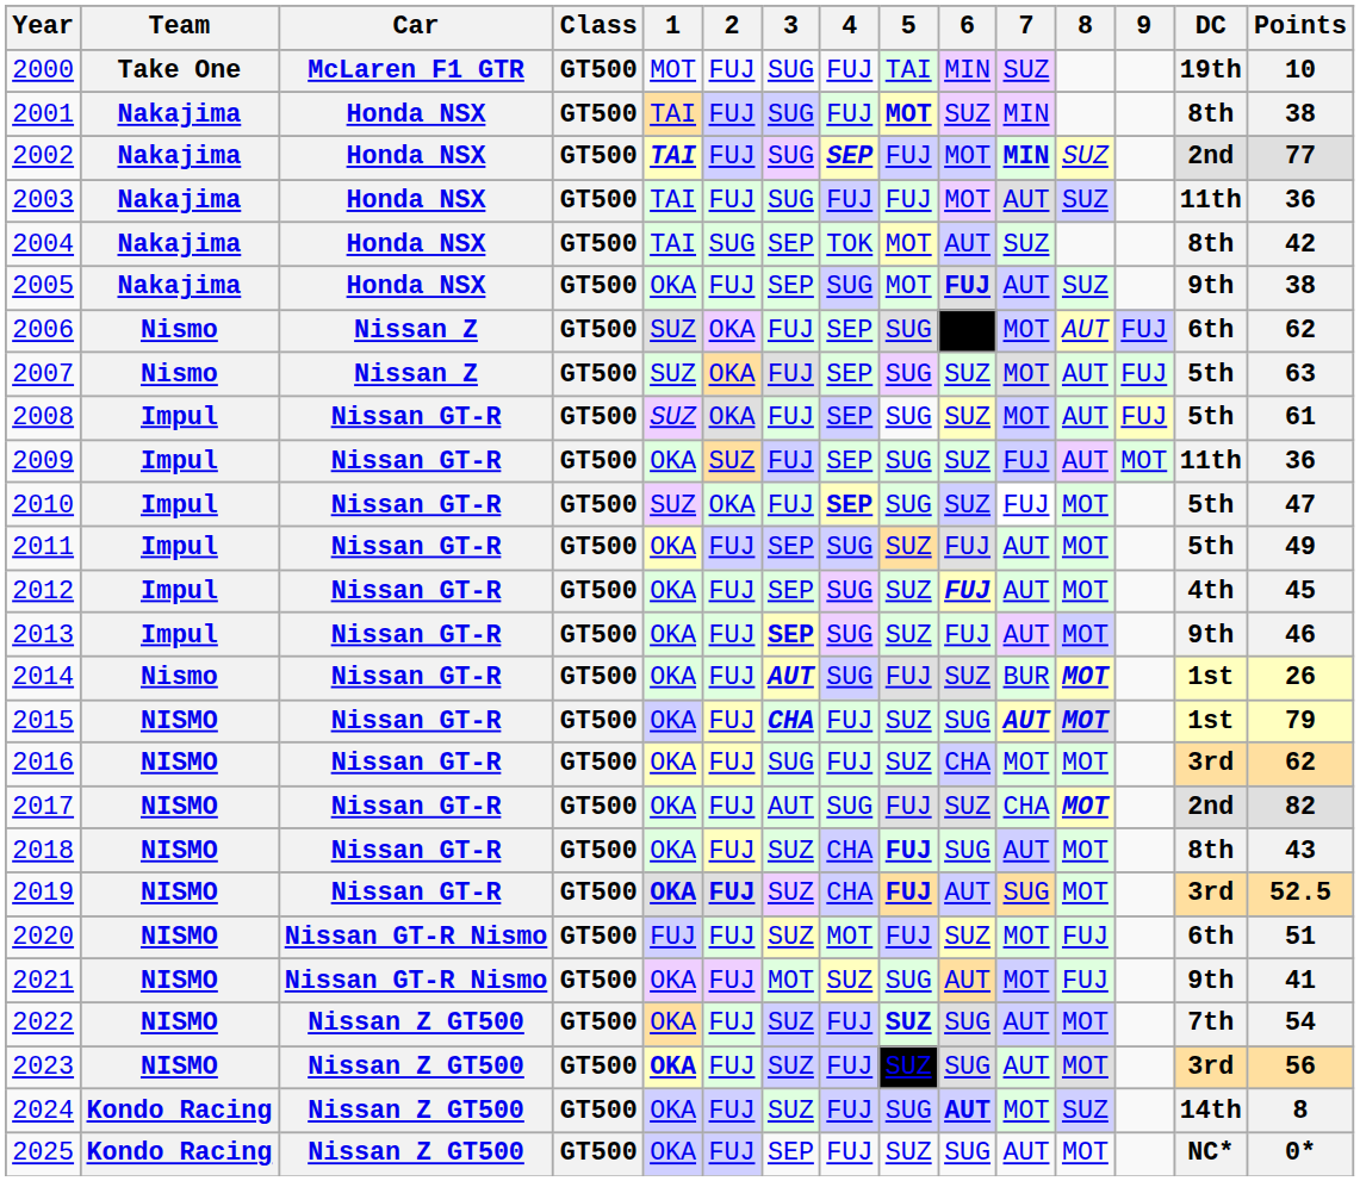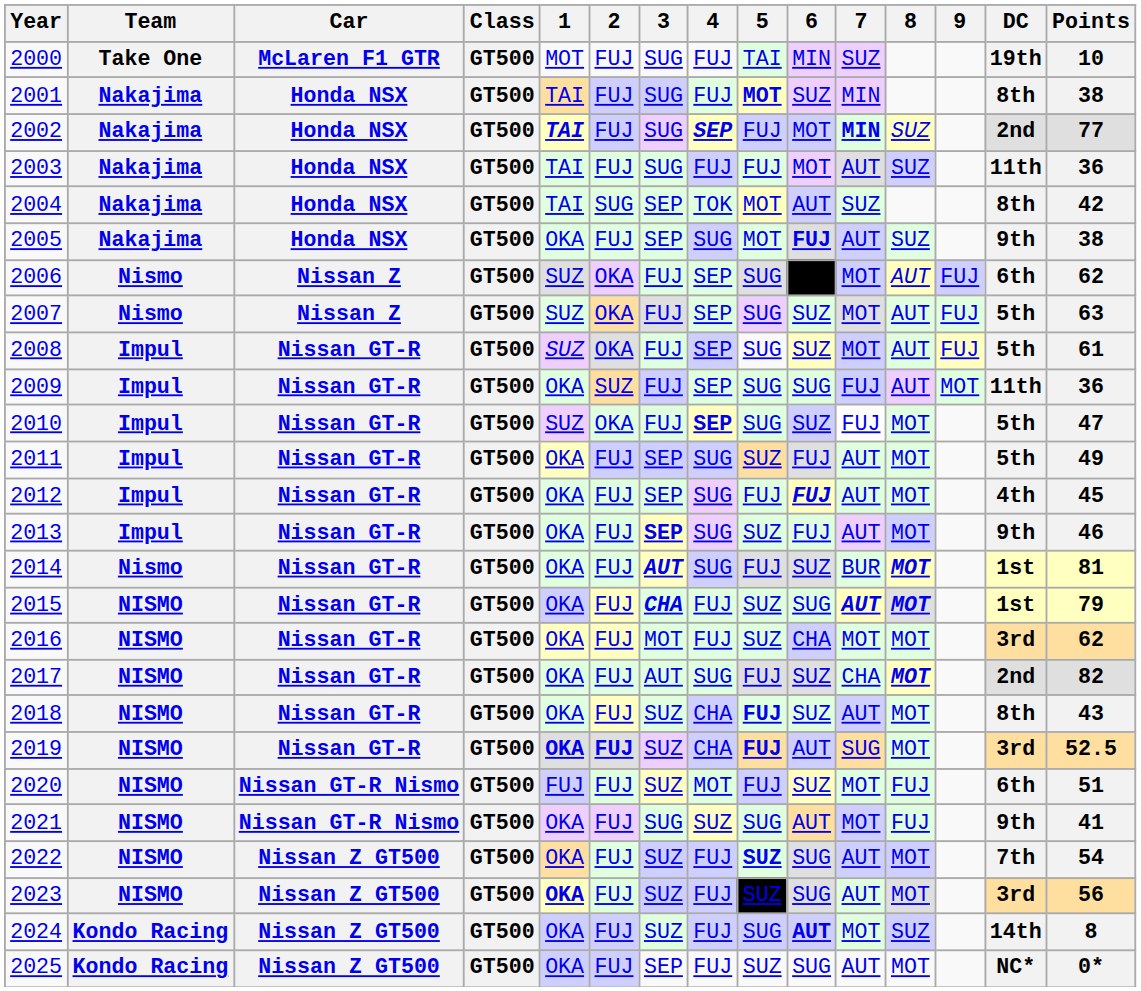2009 | 6: SUZ -> SUG
2012 | 5: SUZ -> FUJ
2014 | Points: 26 -> 81
2016 | 3: SUG -> MOT
2018 | 6: SUG -> SUZ
2021 | 3: MOT -> SUG
